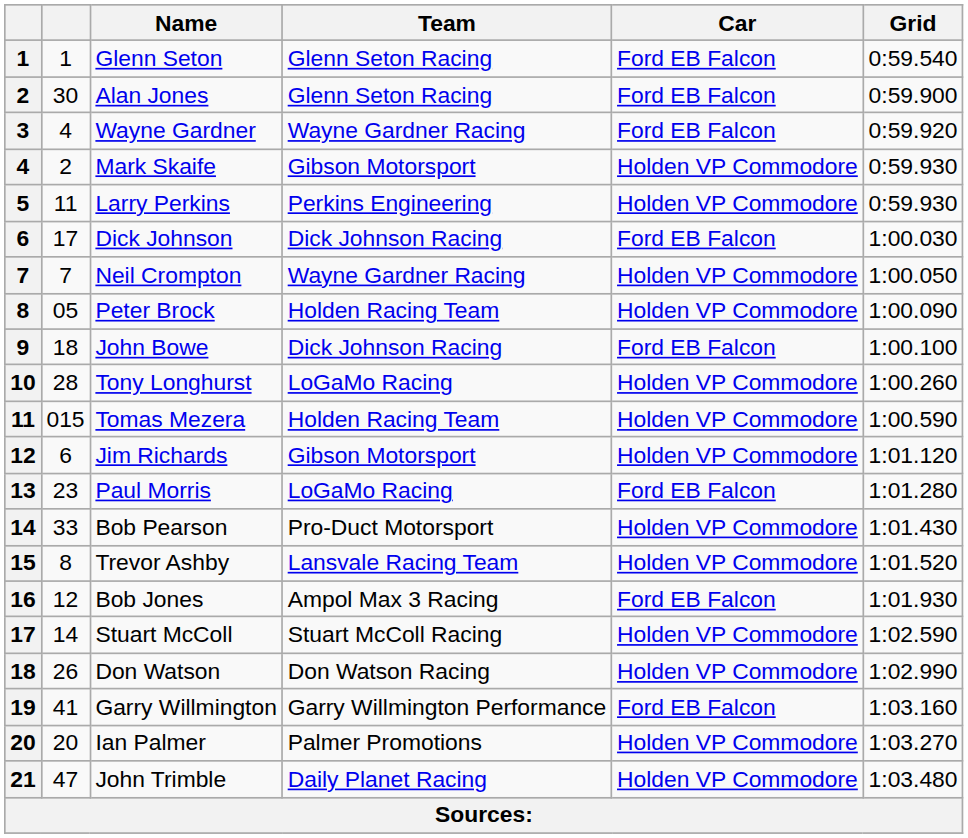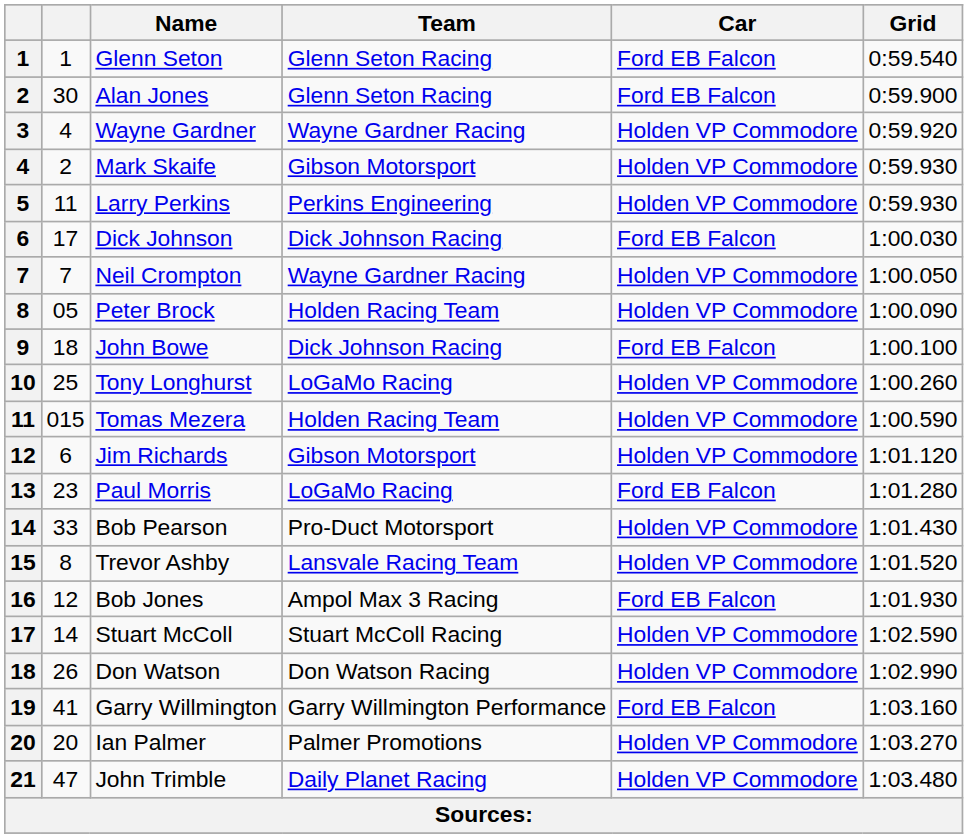Wayne Gardner | Car: Ford EB Falcon -> Holden VP Commodore
Tony Longhurst | column 2: 28 -> 25
